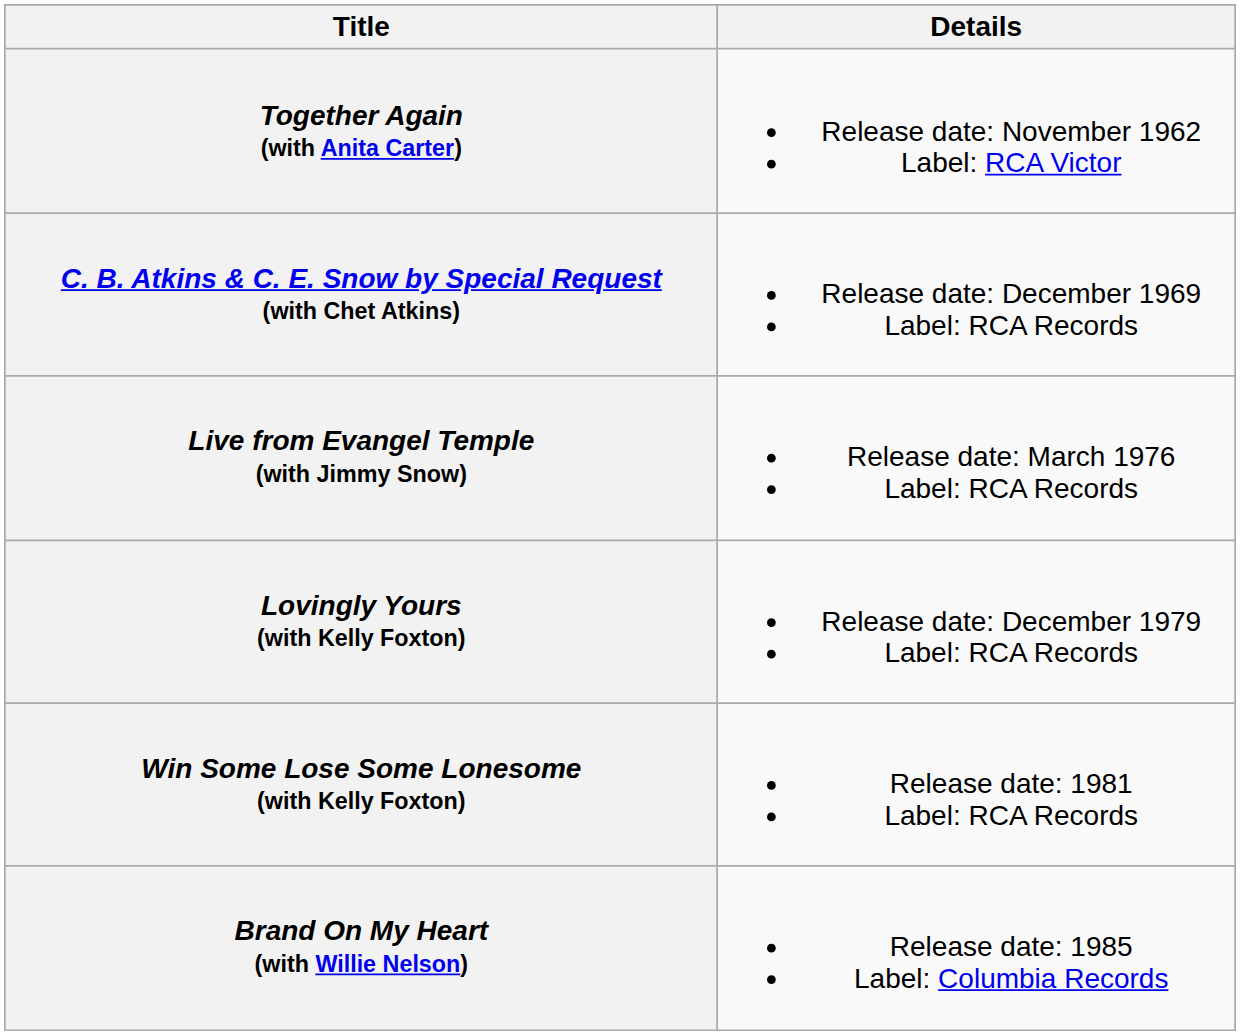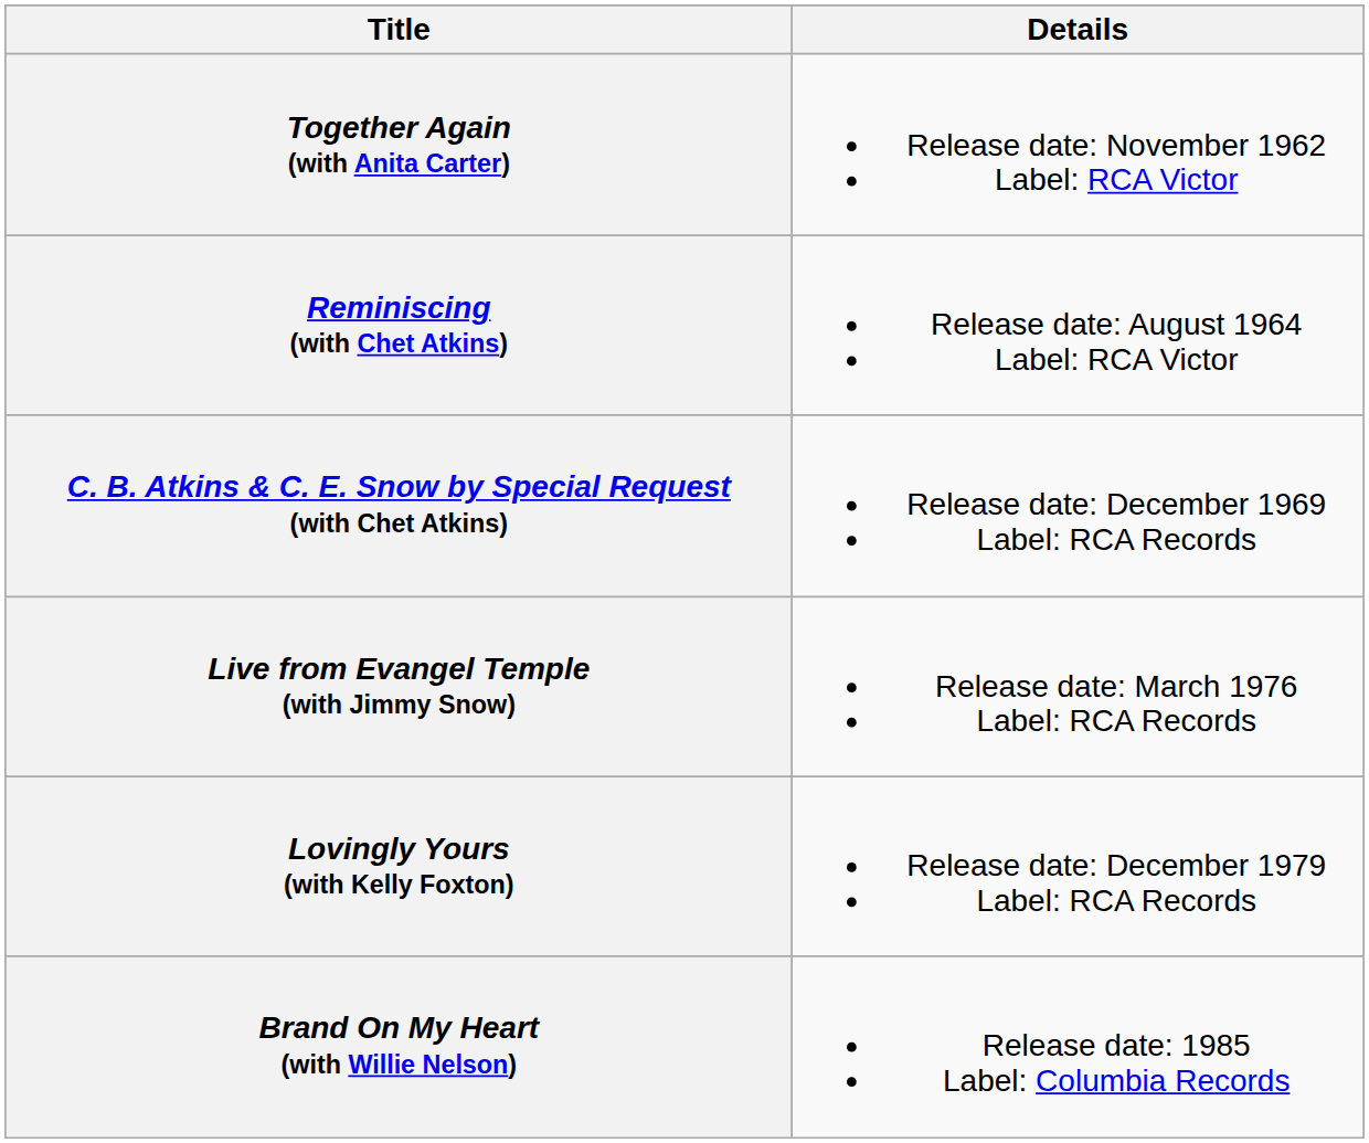+ row: Reminiscing (with Chet Atkins) | Release date: August 1964 Label: RCA Victor
- row: Win Some Lose Some Lonesome (with Kelly Foxton) | Release date: 1981 Label: RCA Records
